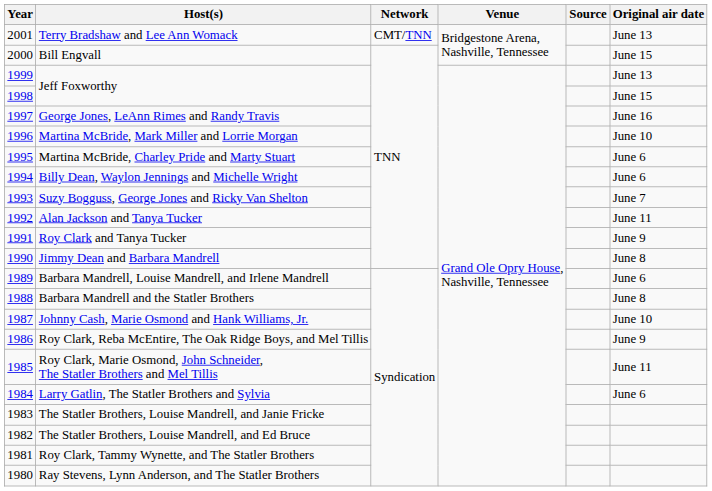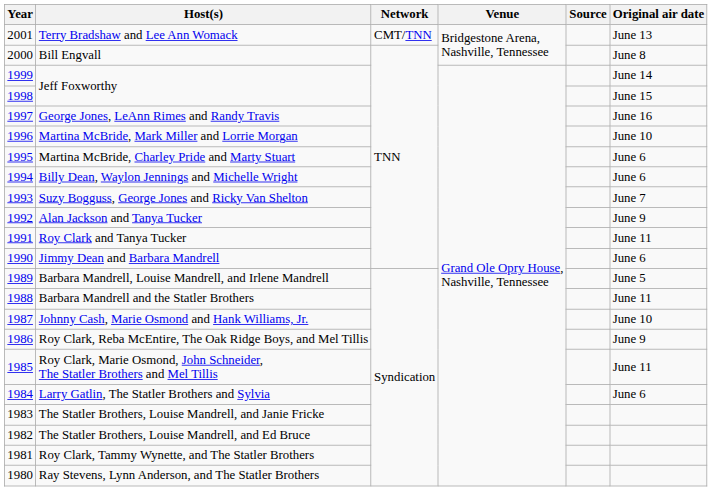Bill Engvall | Original air date: June 15 -> June 8
1999 / Jeff Foxworthy | Original air date: June 13 -> June 14
Alan Jackson and Tanya Tucker | Original air date: June 11 -> June 9
Roy Clark and Tanya Tucker | Original air date: June 9 -> June 11
Jimmy Dean and Barbara Mandrell | Original air date: June 8 -> June 6
Barbara Mandrell, Louise Mandrell, and Irlene Mandrell | Original air date: June 6 -> June 5
Barbara Mandrell and the Statler Brothers | Original air date: June 8 -> June 11
